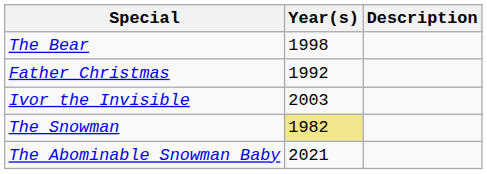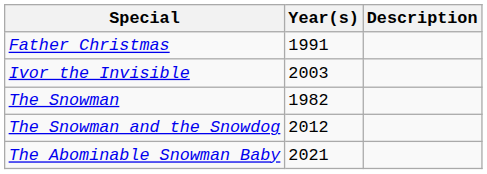- row: The Bear | 1998
Father Christmas | Year(s): 1992 -> 1991
The Snowman | Year(s): khaki background -> no background
+ row: The Snowman and the Snowdog | 2012
